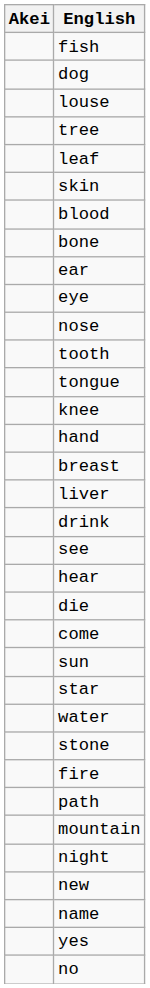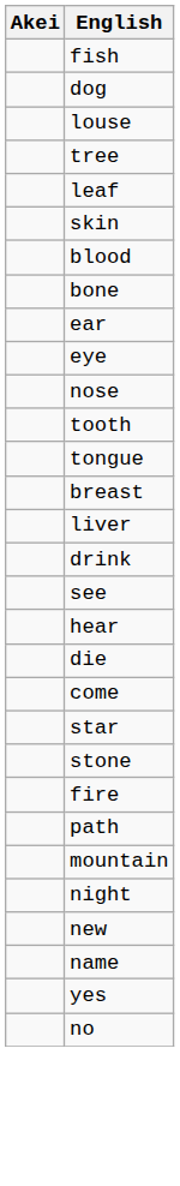- row: knee
- row: hand
- row: sun
- row: water
